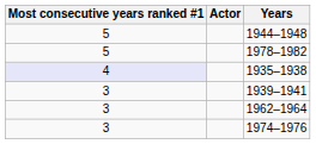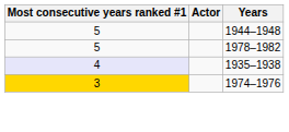- row: 3 | 1939–1941
- row: 3 | 1962–1964
1974–1976 | Most consecutive years ranked #1: no background -> gold background
